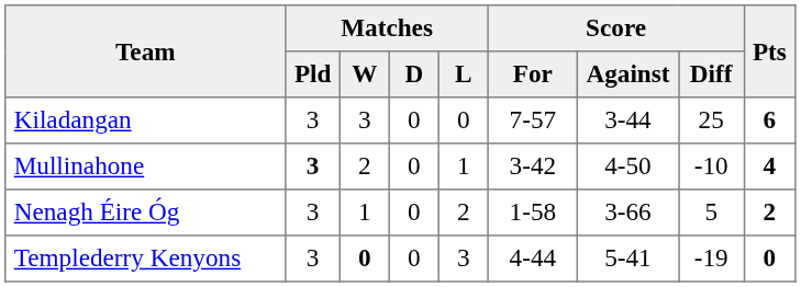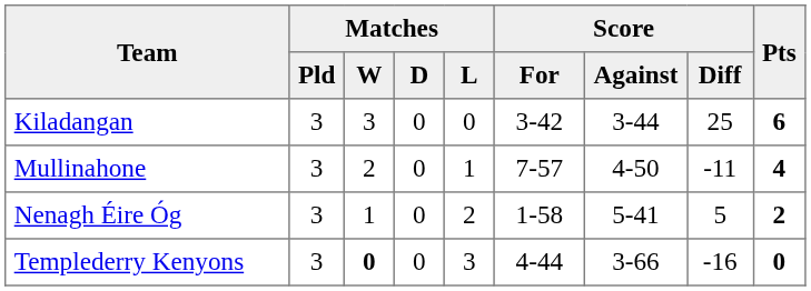Kiladangan | Score / For: 7-57 -> 3-42
Mullinahone | Matches / Pld: bold -> normal
Mullinahone | Score / For: 3-42 -> 7-57
Mullinahone | Score / Diff: -10 -> -11
Nenagh Éire Óg | Score / Against: 3-66 -> 5-41
Templederry Kenyons | Score / Against: 5-41 -> 3-66
Templederry Kenyons | Score / Diff: -19 -> -16
